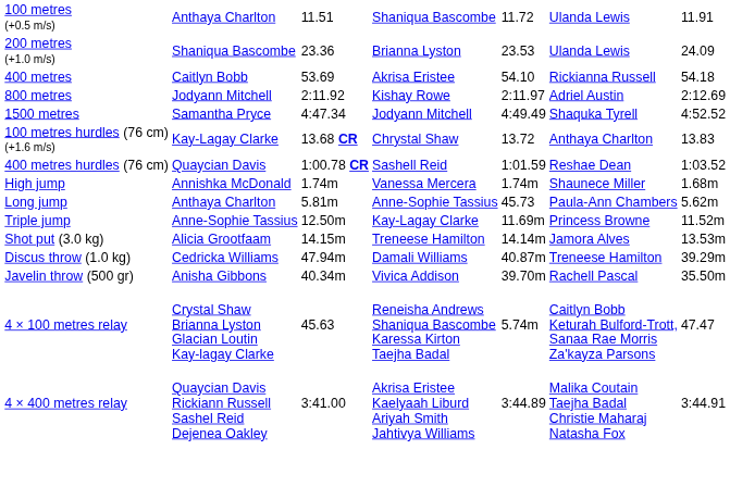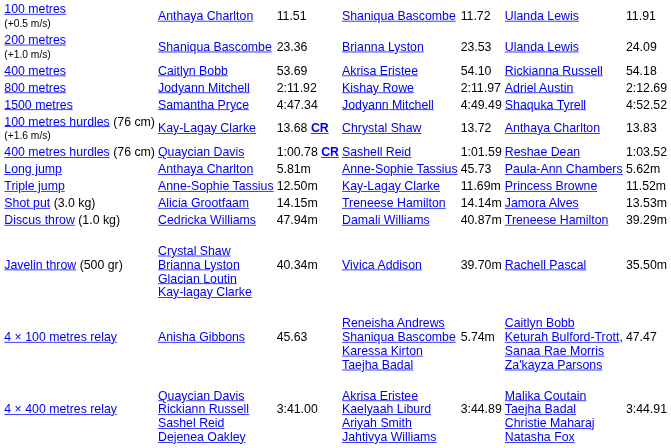- row: High jump | Annishka McDonald | 1.74m | Vanessa Mercera | 1.74m | Shaunece Miller | 1.68m
Javelin throw (500 gr) | column 2: Anisha Gibbons -> Crystal Shaw Brianna Lyston Glacian Loutin Kay-lagay Clarke
4 × 100 metres relay | column 2: Crystal Shaw Brianna Lyston Glacian Loutin Kay-lagay Clarke -> Anisha Gibbons
